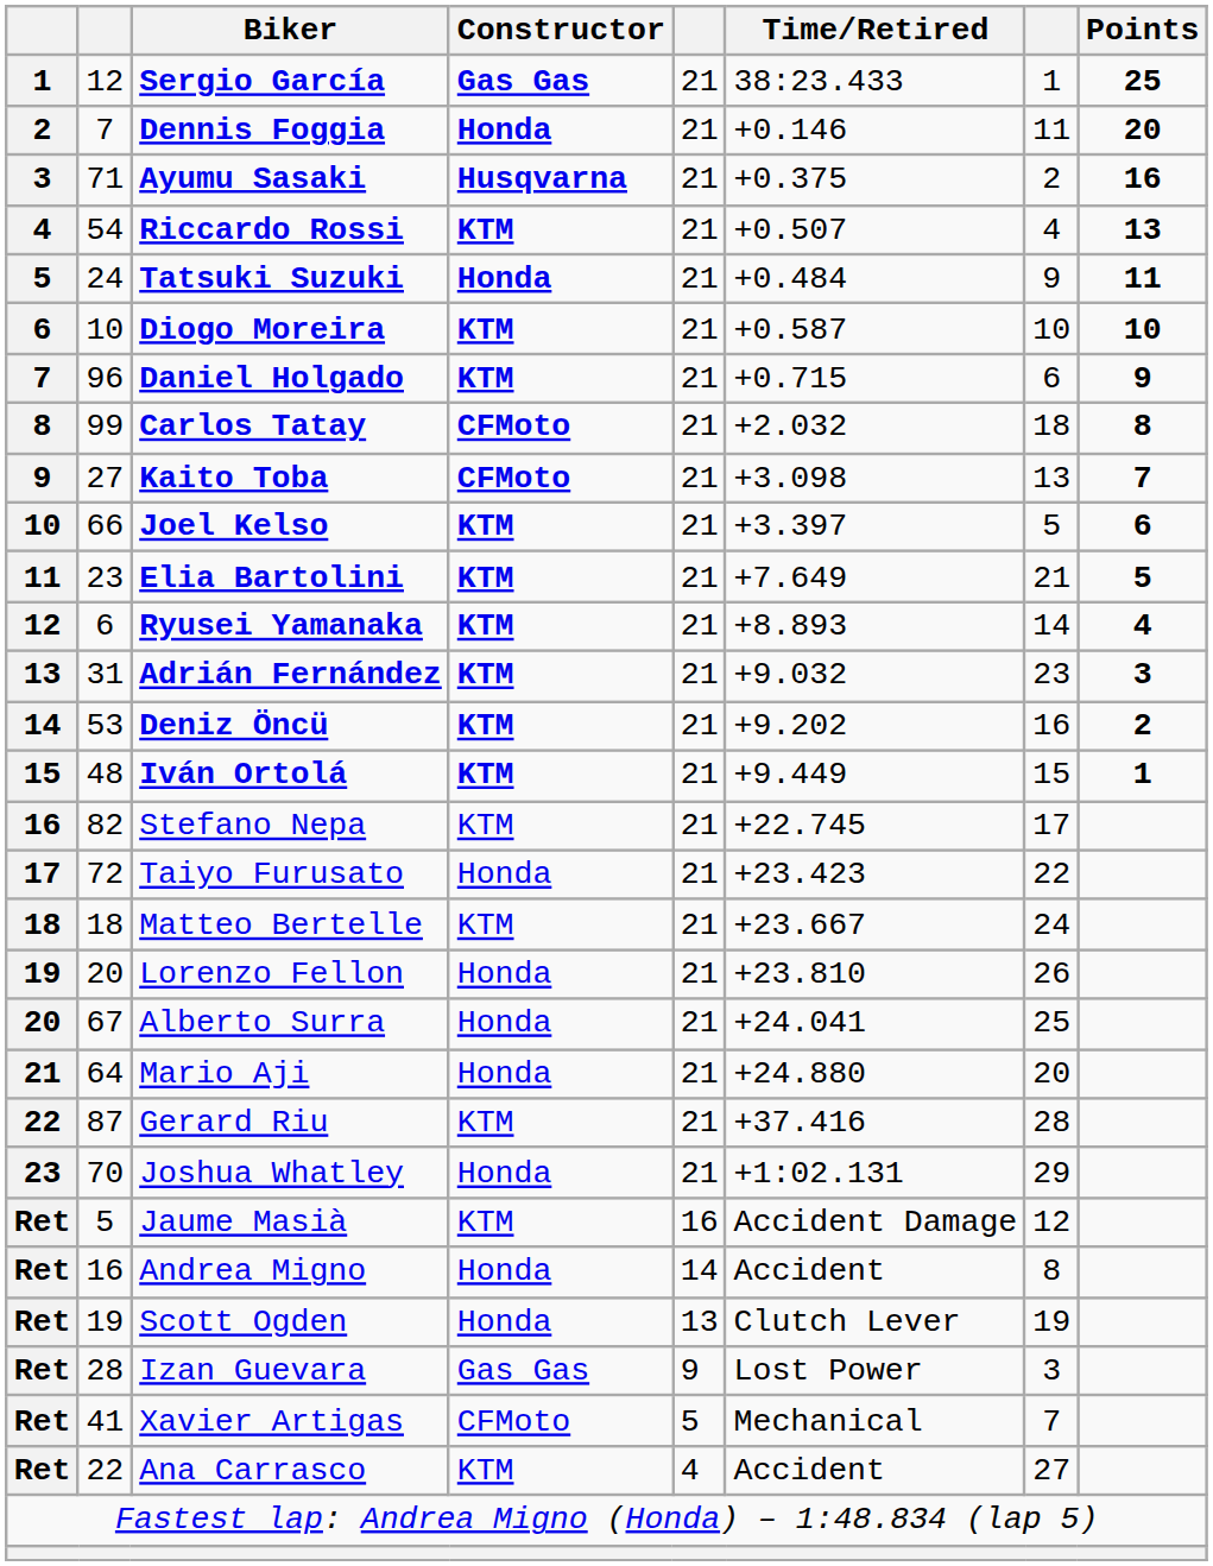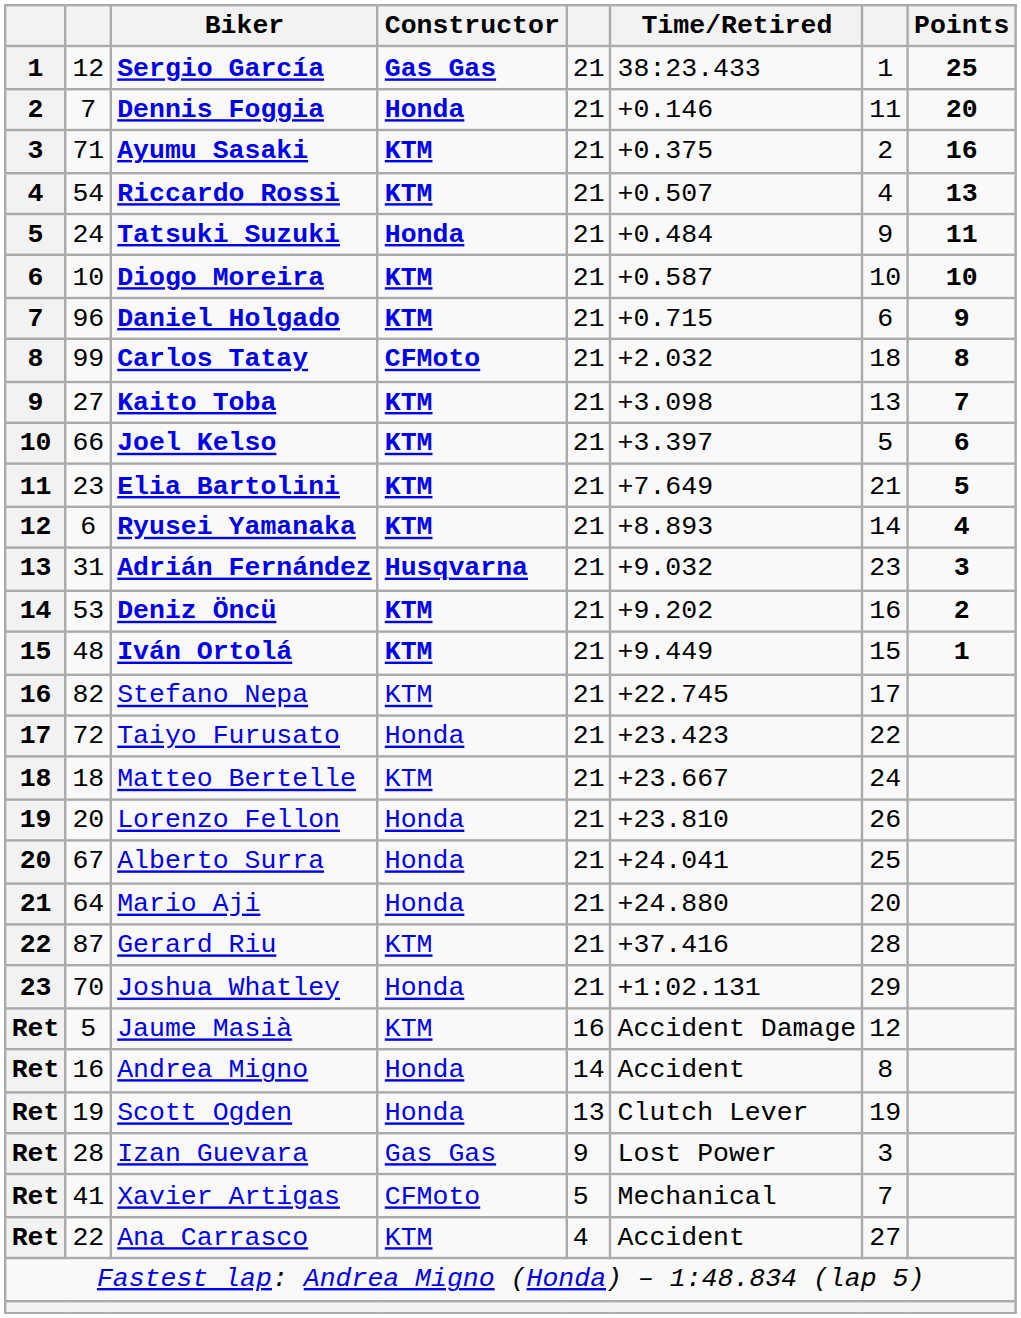Ayumu Sasaki | Constructor: Husqvarna -> KTM
Kaito Toba | Constructor: CFMoto -> KTM
Adrián Fernández | Constructor: KTM -> Husqvarna
